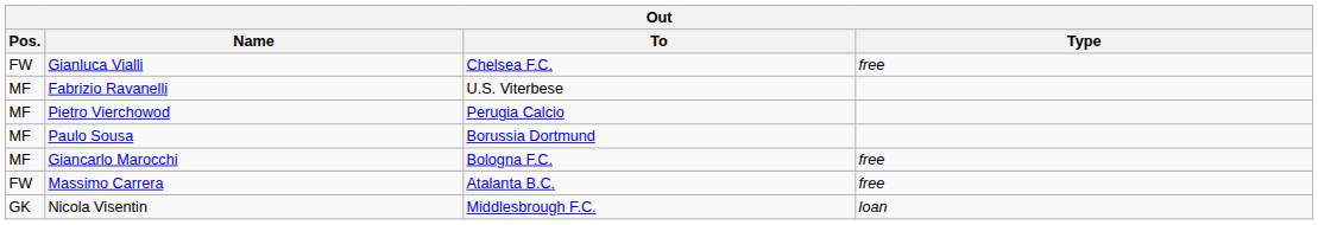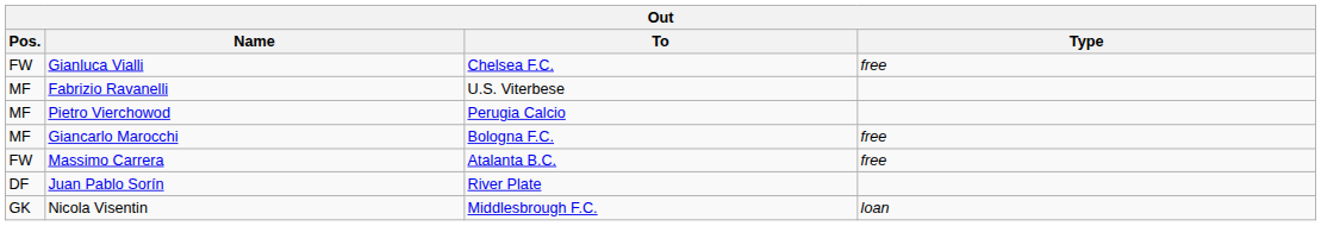- row: MF | Paulo Sousa | Borussia Dortmund
+ row: DF | Juan Pablo Sorín | River Plate
